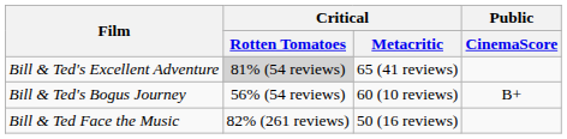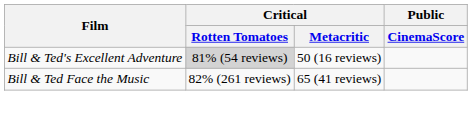Bill & Ted's Excellent Adventure | Critical / Metacritic: 65 (41 reviews) -> 50 (16 reviews)
- row: Bill & Ted's Bogus Journey | 56% (54 reviews) | 60 (10 reviews) | B+
Bill & Ted Face the Music | Critical / Metacritic: 50 (16 reviews) -> 65 (41 reviews)
